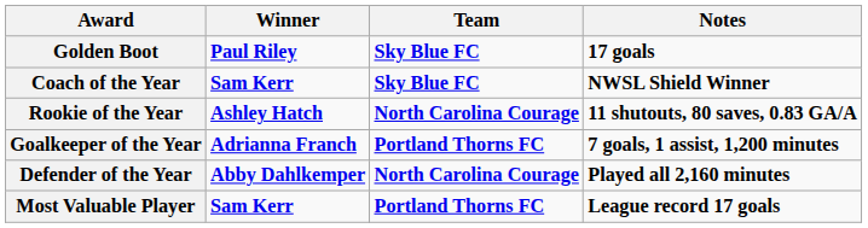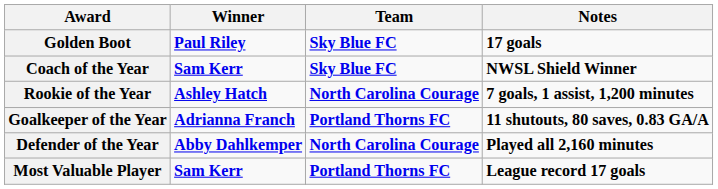Rookie of the Year | Notes: 11 shutouts, 80 saves, 0.83 GA/A -> 7 goals, 1 assist, 1,200 minutes
Goalkeeper of the Year | Notes: 7 goals, 1 assist, 1,200 minutes -> 11 shutouts, 80 saves, 0.83 GA/A
